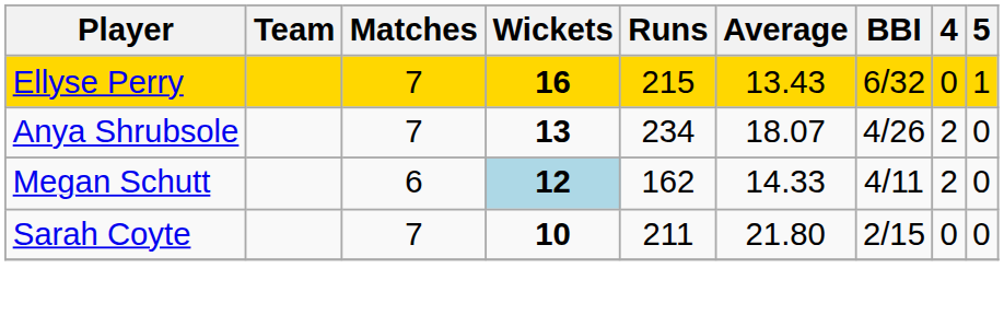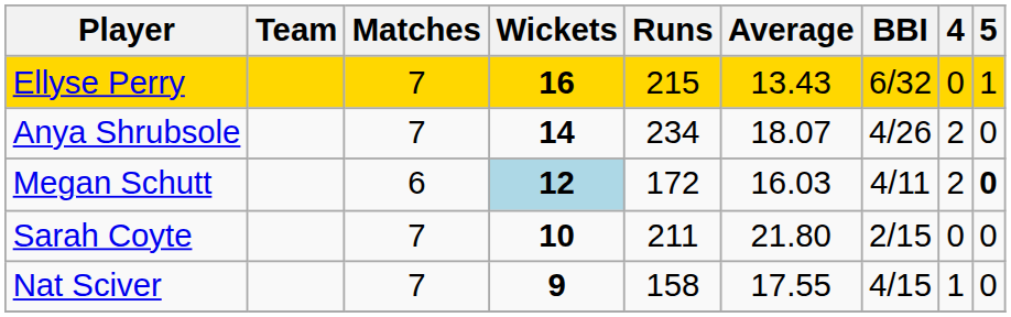Anya Shrubsole | Wickets: 13 -> 14
Megan Schutt | Runs: 162 -> 172
Megan Schutt | Average: 14.33 -> 16.03
Megan Schutt | 5: normal -> bold
+ row: Nat Sciver | 7 | 9 | 158 | 17.55 | 4/15 | 1 | 0
